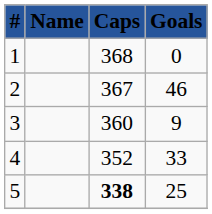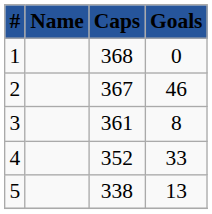3 | Caps: 360 -> 361
3 | Goals: 9 -> 8
5 | Caps: bold -> normal
5 | Goals: 25 -> 13
